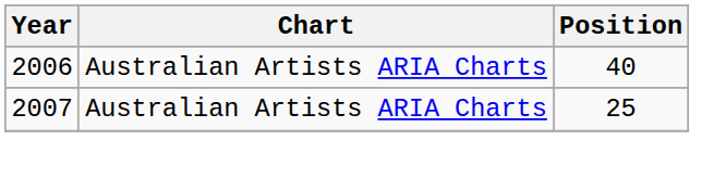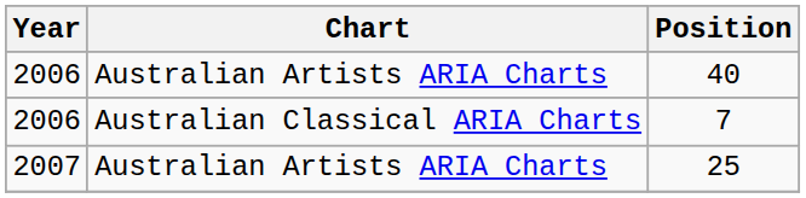+ row: 2006 | Australian Classical ARIA Charts | 7
